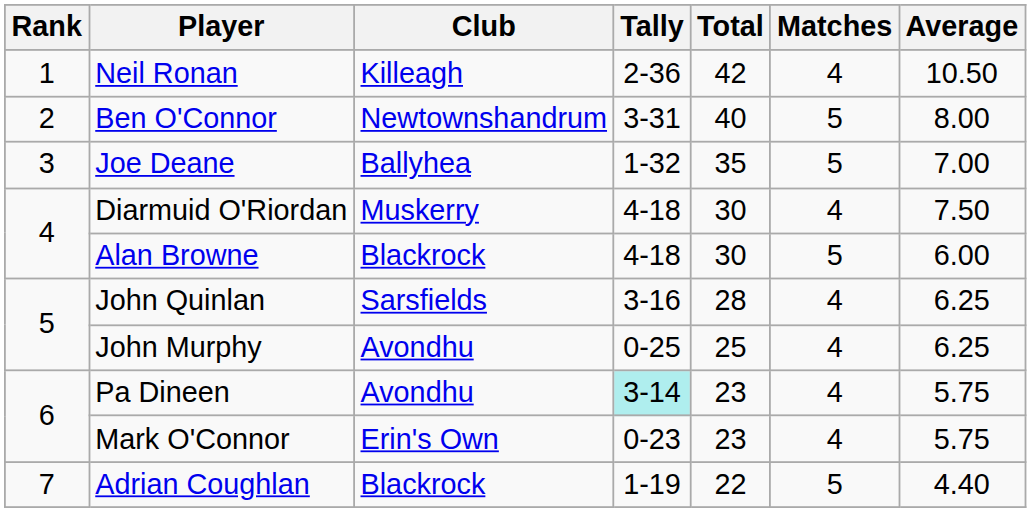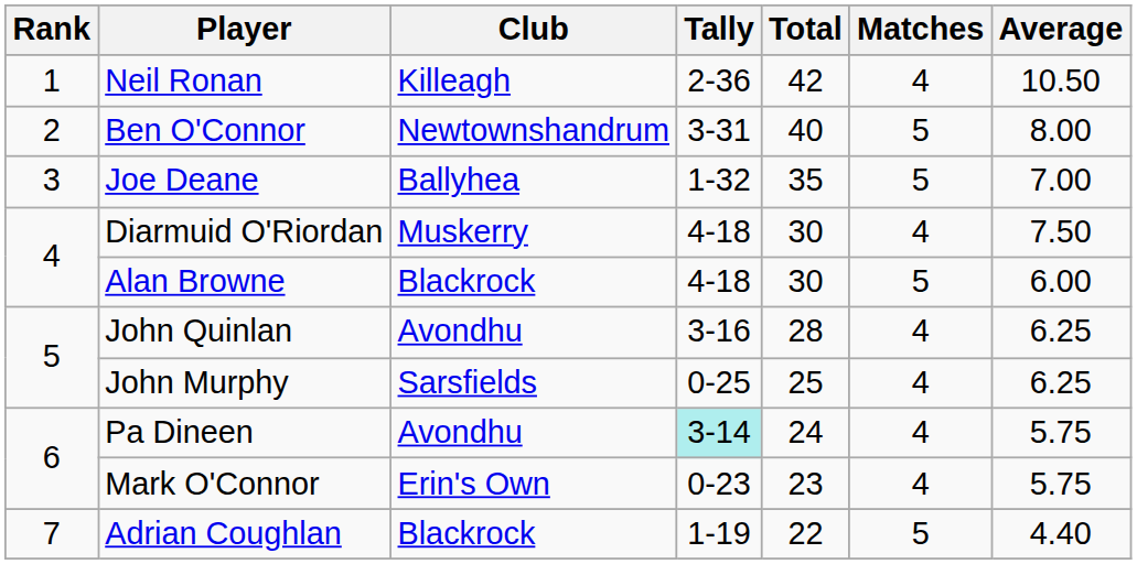John Quinlan | Club: Sarsfields -> Avondhu
John Murphy | Club: Avondhu -> Sarsfields
Pa Dineen | Total: 23 -> 24
